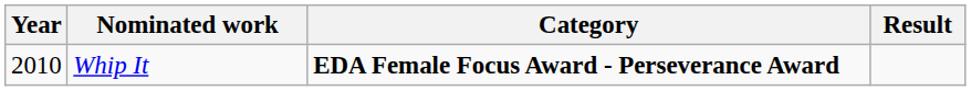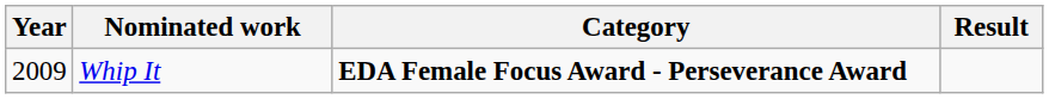Whip It | Year: 2010 -> 2009
